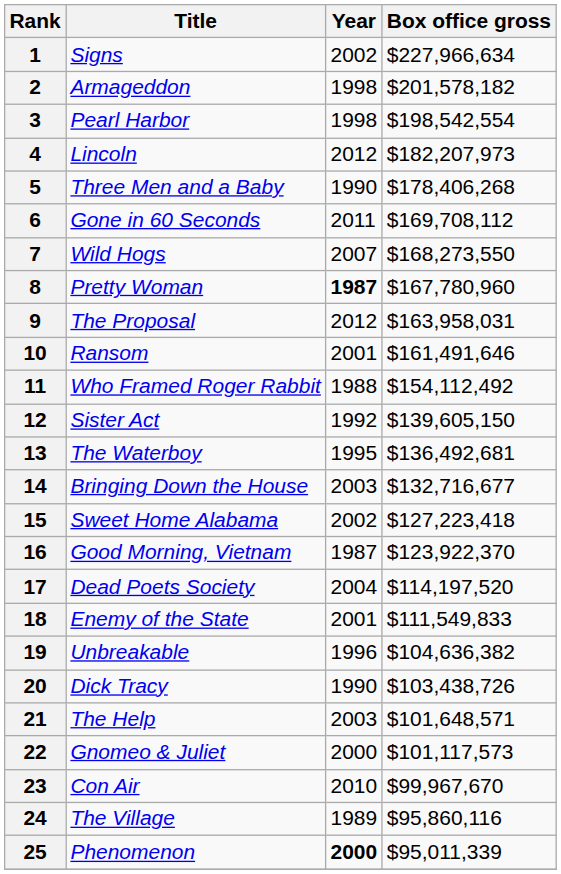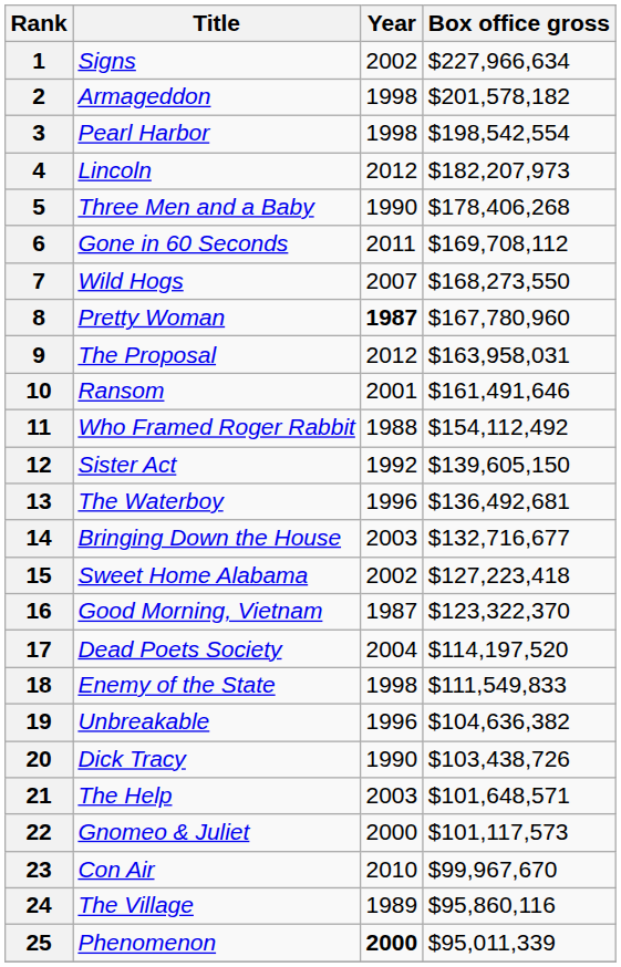13 | Year: 1995 -> 1996
16 | Box office gross: $123,922,370 -> $123,322,370
18 | Year: 2001 -> 1998
